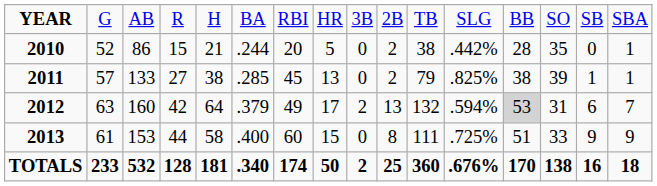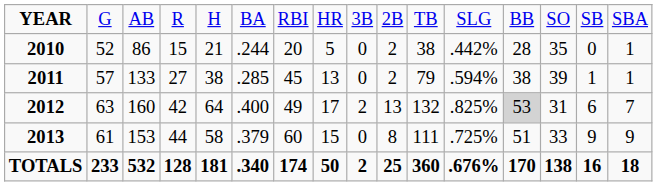2011 | column 12: .825% -> .594%
2012 | column 6: .379 -> .400
2012 | column 12: .594% -> .825%
2013 | column 6: .400 -> .379
